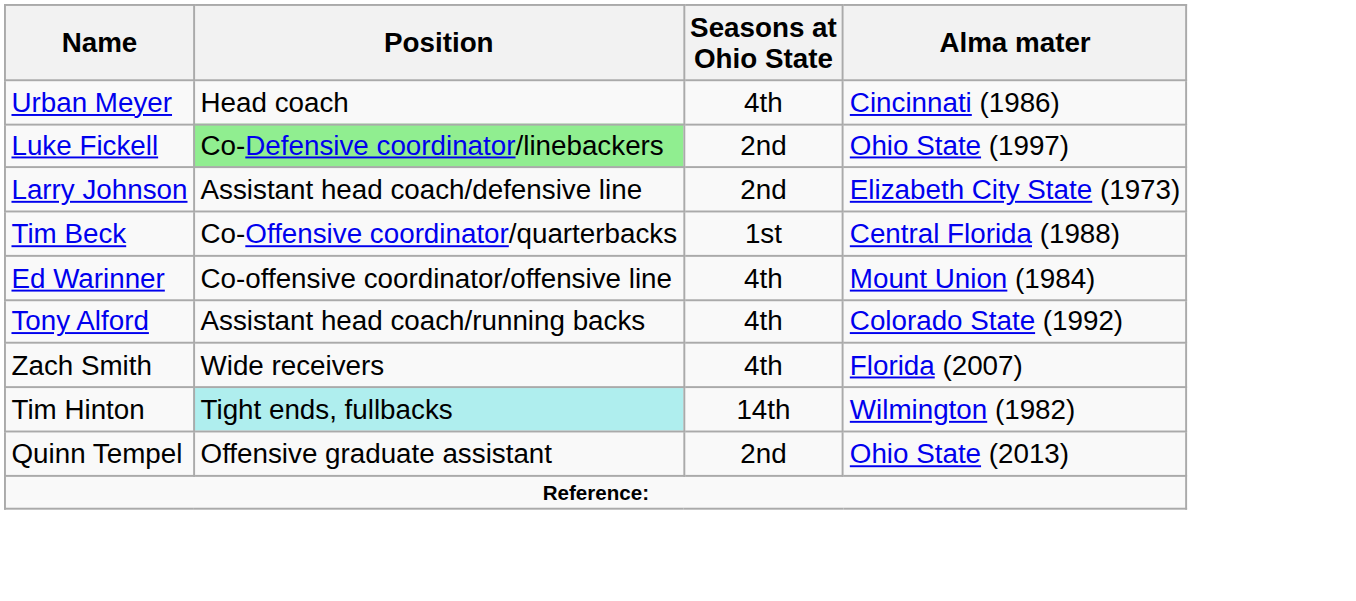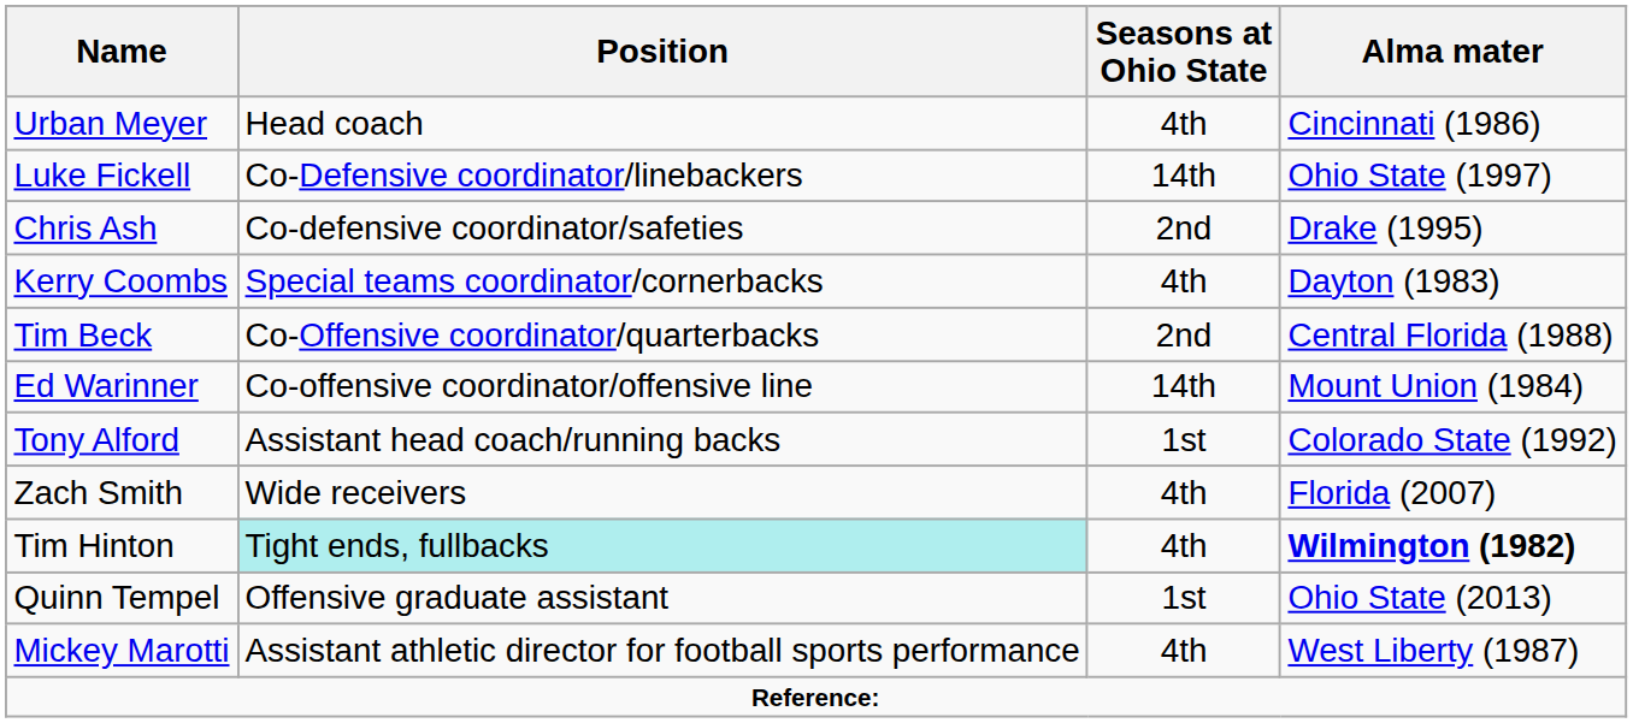Luke Fickell | Position: lightgreen background -> no background
Luke Fickell | Seasons at Ohio State: 2nd -> 14th
+ row: Chris Ash | Co-defensive coordinator/safeties | 2nd | Drake (1995)
- row: Larry Johnson | Assistant head coach/defensive line | 2nd | Elizabeth City State (1973)
+ row: Kerry Coombs | Special teams coordinator/cornerbacks | 4th | Dayton (1983)
Tim Beck | Seasons at Ohio State: 1st -> 2nd
Ed Warinner | Seasons at Ohio State: 4th -> 14th
Tony Alford | Seasons at Ohio State: 4th -> 1st
Tim Hinton | Seasons at Ohio State: 14th -> 4th
Tim Hinton | Alma mater: normal -> bold
Quinn Tempel | Seasons at Ohio State: 2nd -> 1st
+ row: Mickey Marotti | Assistant athletic director for football sports performance | 4th | West Liberty (1987)
